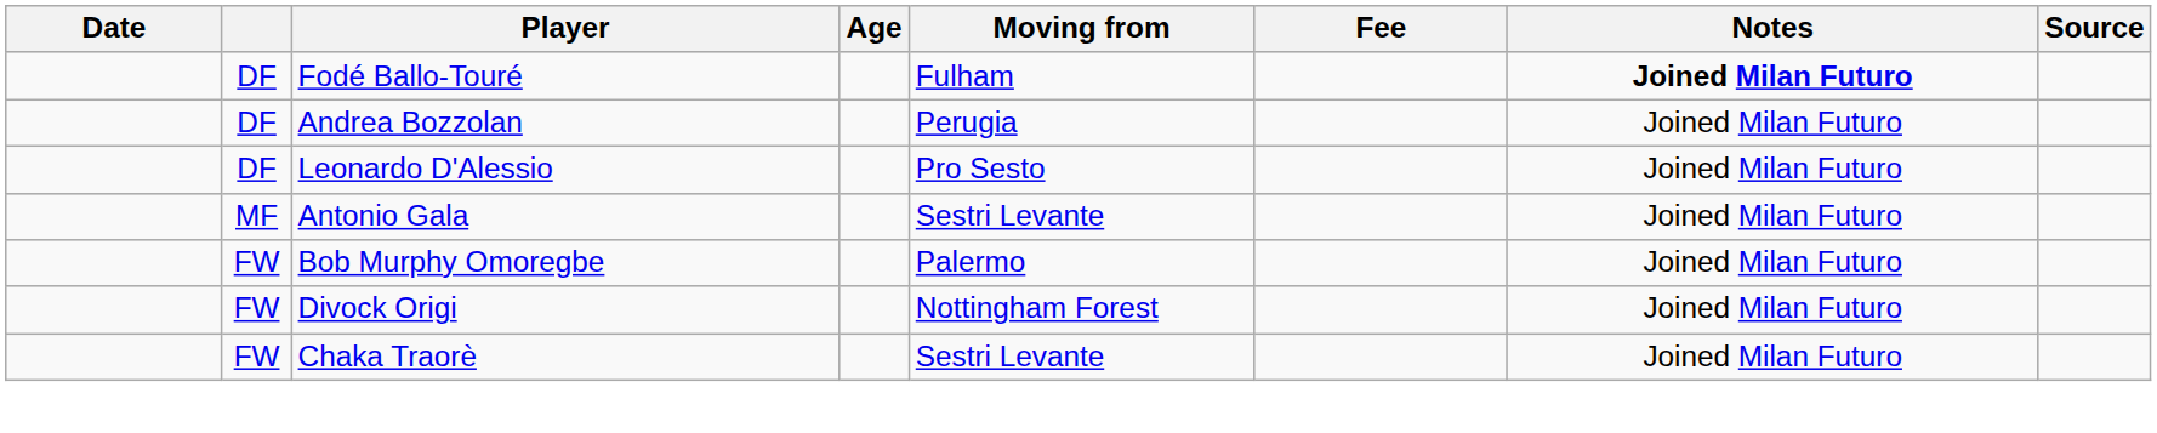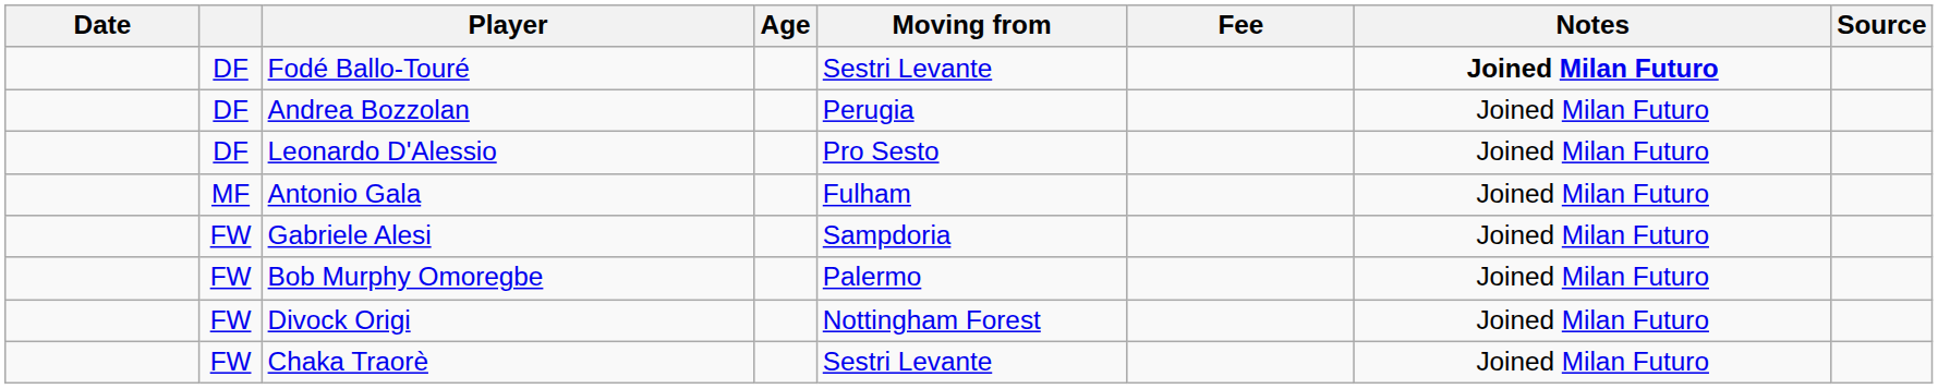Fodé Ballo-Touré | Moving from: Fulham -> Sestri Levante
Antonio Gala | Moving from: Sestri Levante -> Fulham
+ row: FW | Gabriele Alesi | Sampdoria | Joined Milan Futuro
